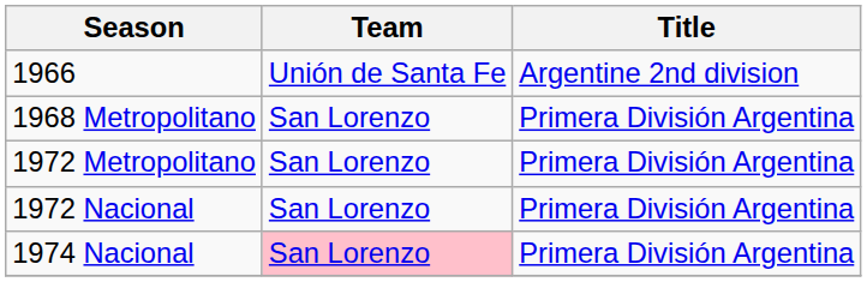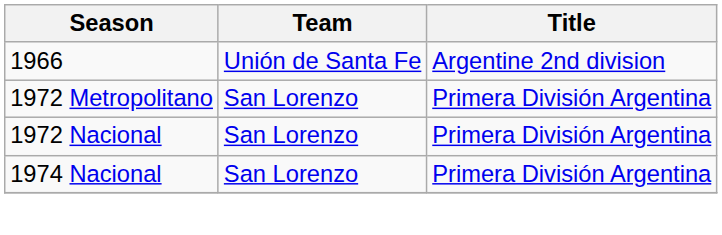- row: 1968 Metropolitano | San Lorenzo | Primera División Argentina
1974 Nacional | Team: pink background -> no background
